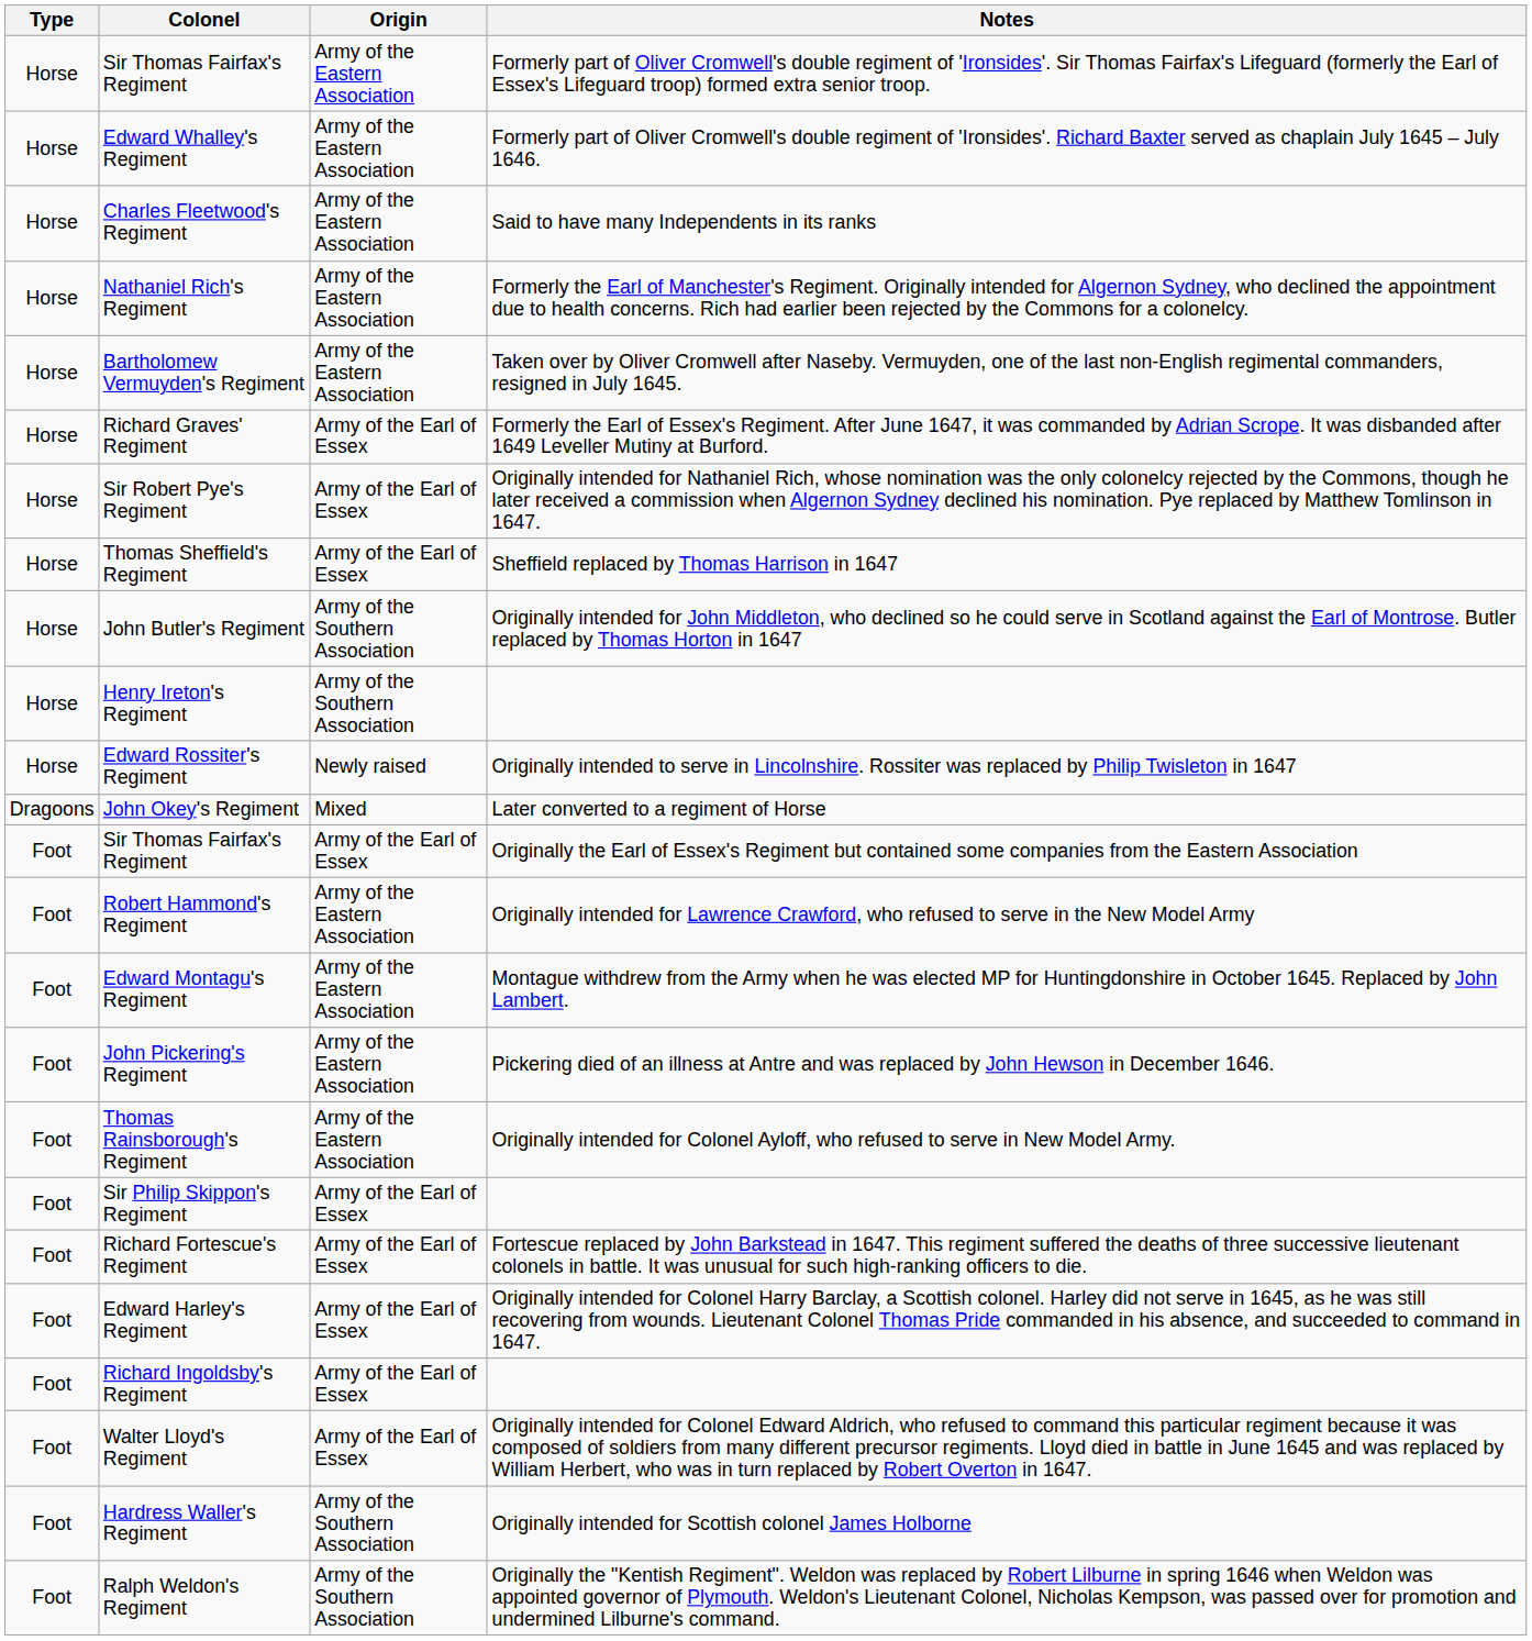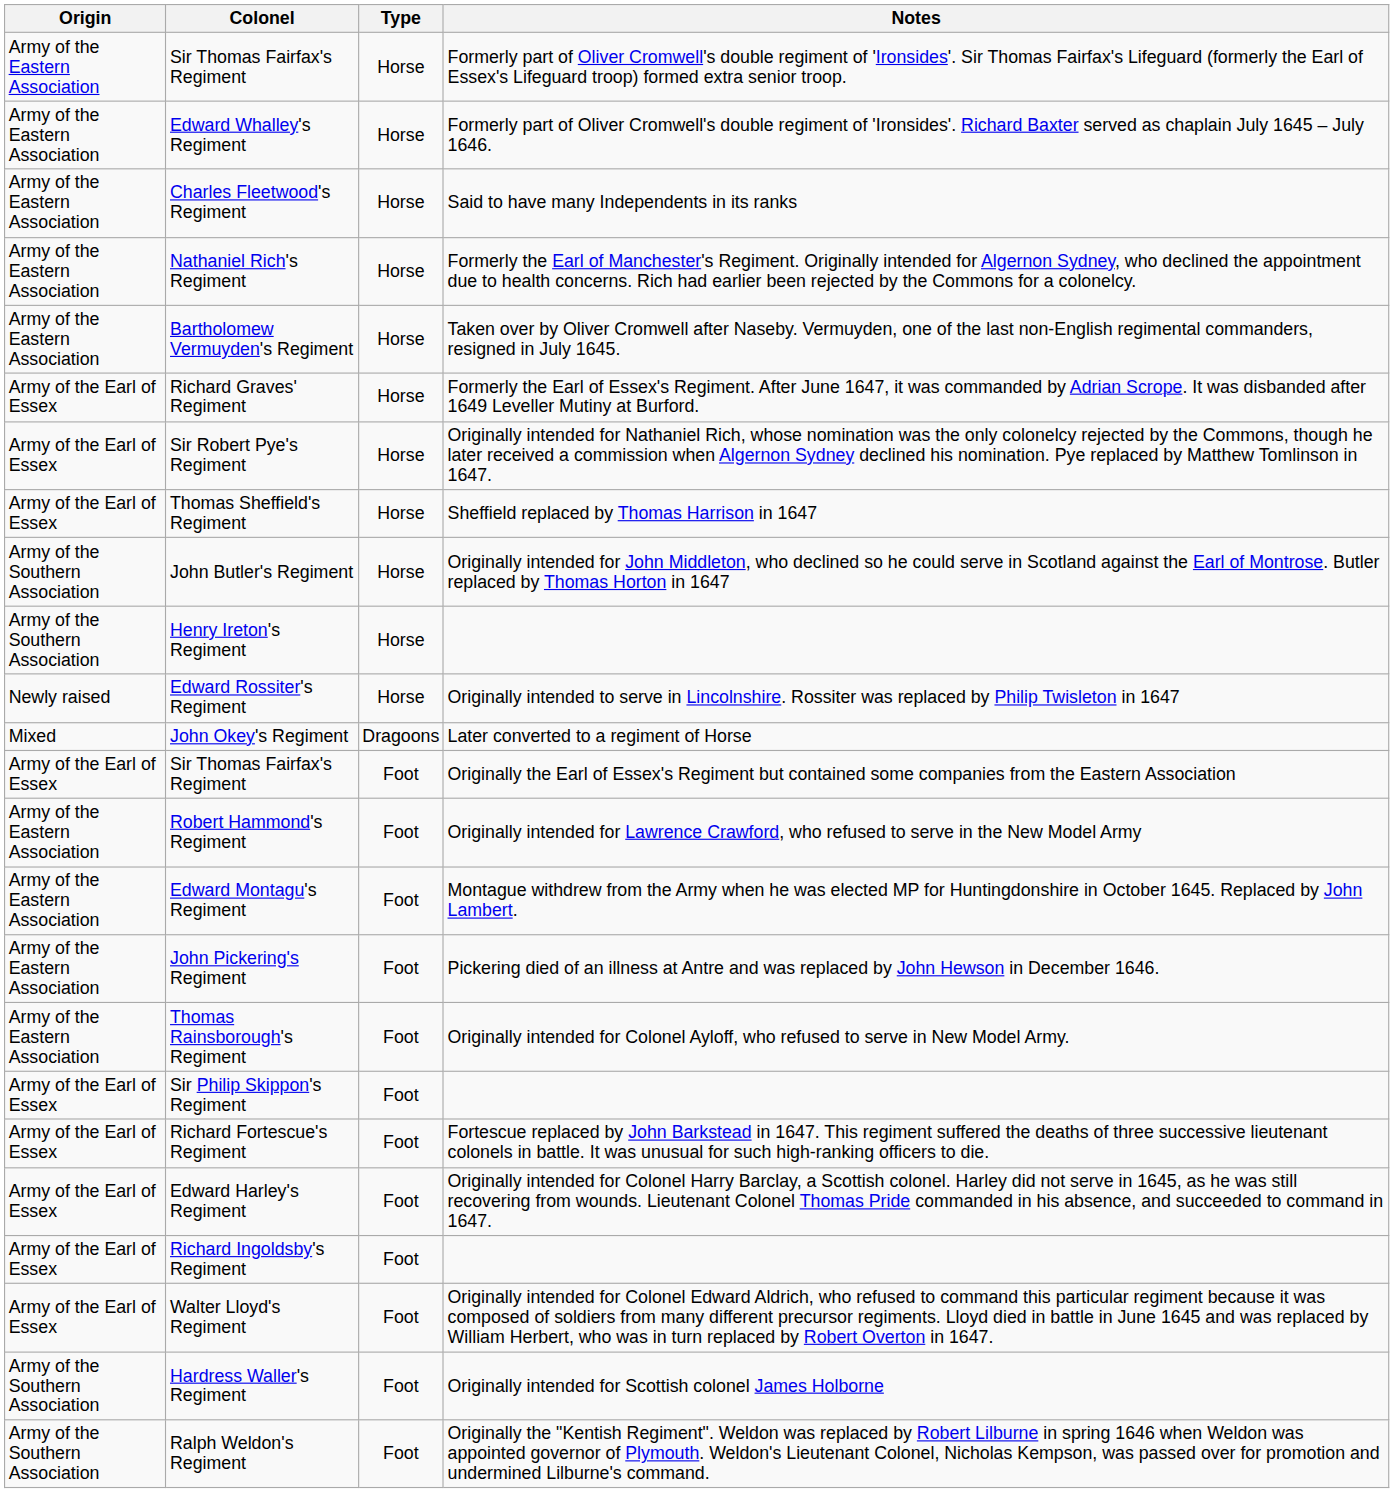columns swapped: Type <-> Origin
